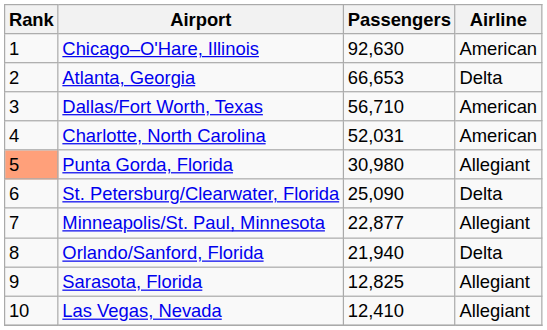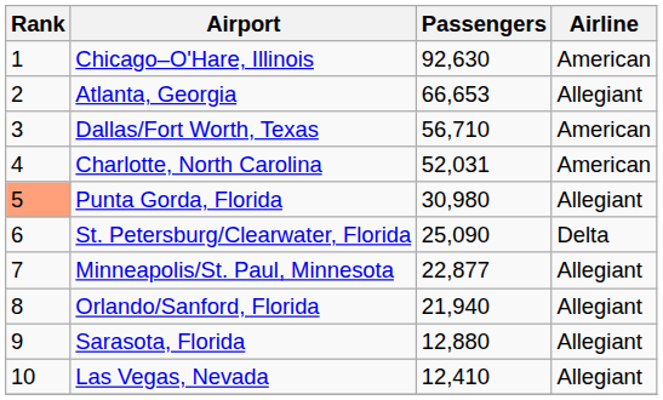Atlanta, Georgia | Airline: Delta -> Allegiant
Orlando/Sanford, Florida | Airline: Delta -> Allegiant
Sarasota, Florida | Passengers: 12,825 -> 12,880
